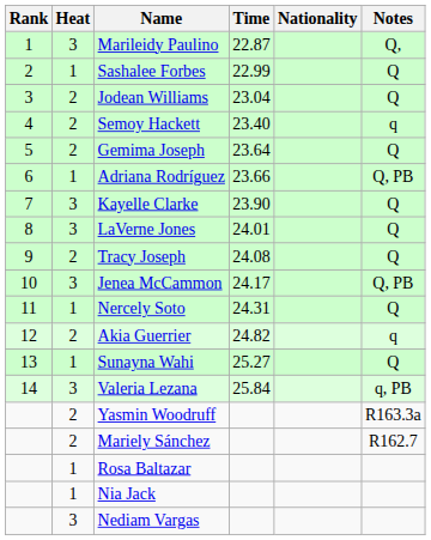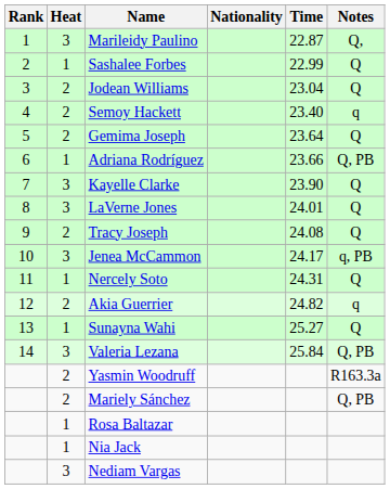columns swapped: Nationality <-> Time
Jenea McCammon | Notes: Q, PB -> q, PB
Valeria Lezana | Notes: q, PB -> Q, PB
Mariely Sánchez | Notes: R162.7 -> Q, PB
